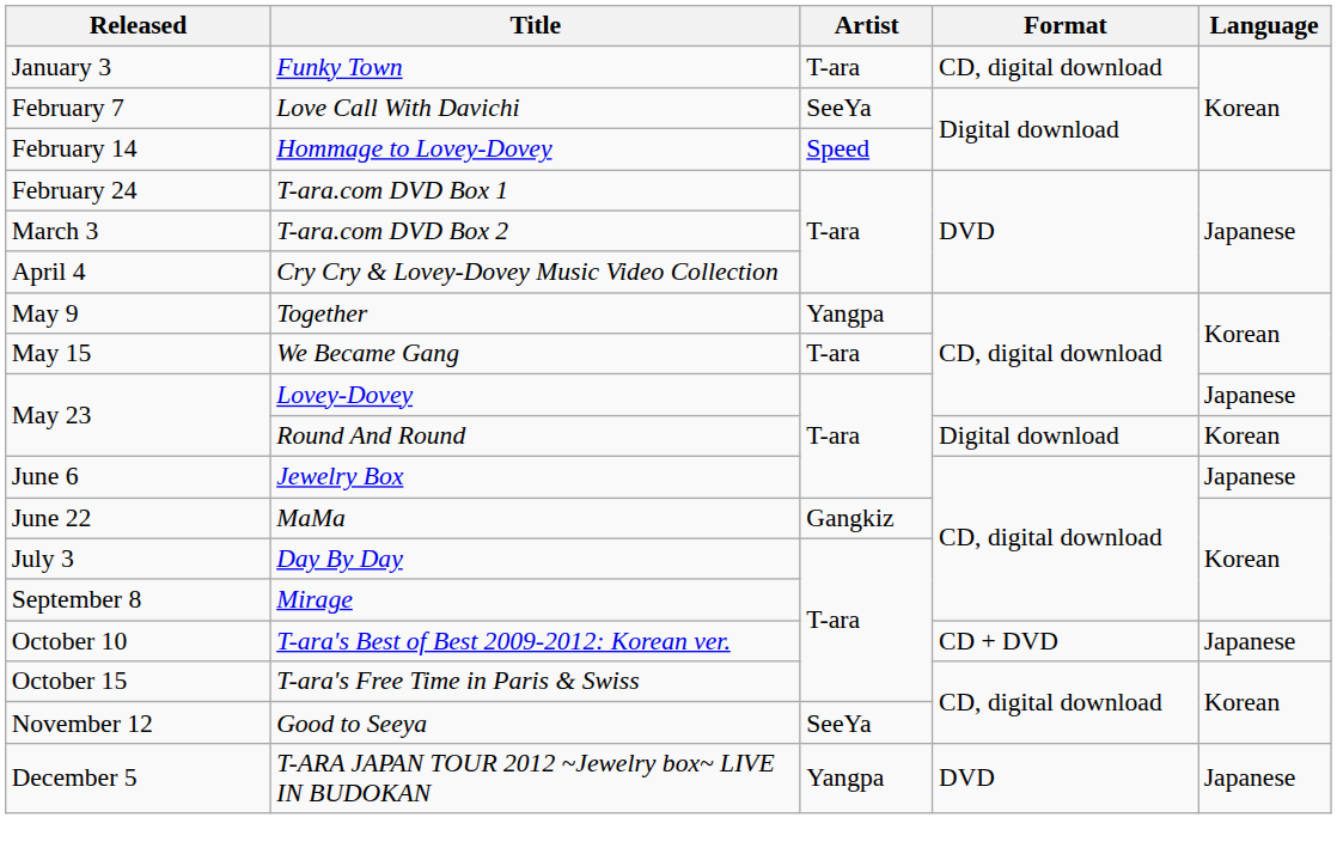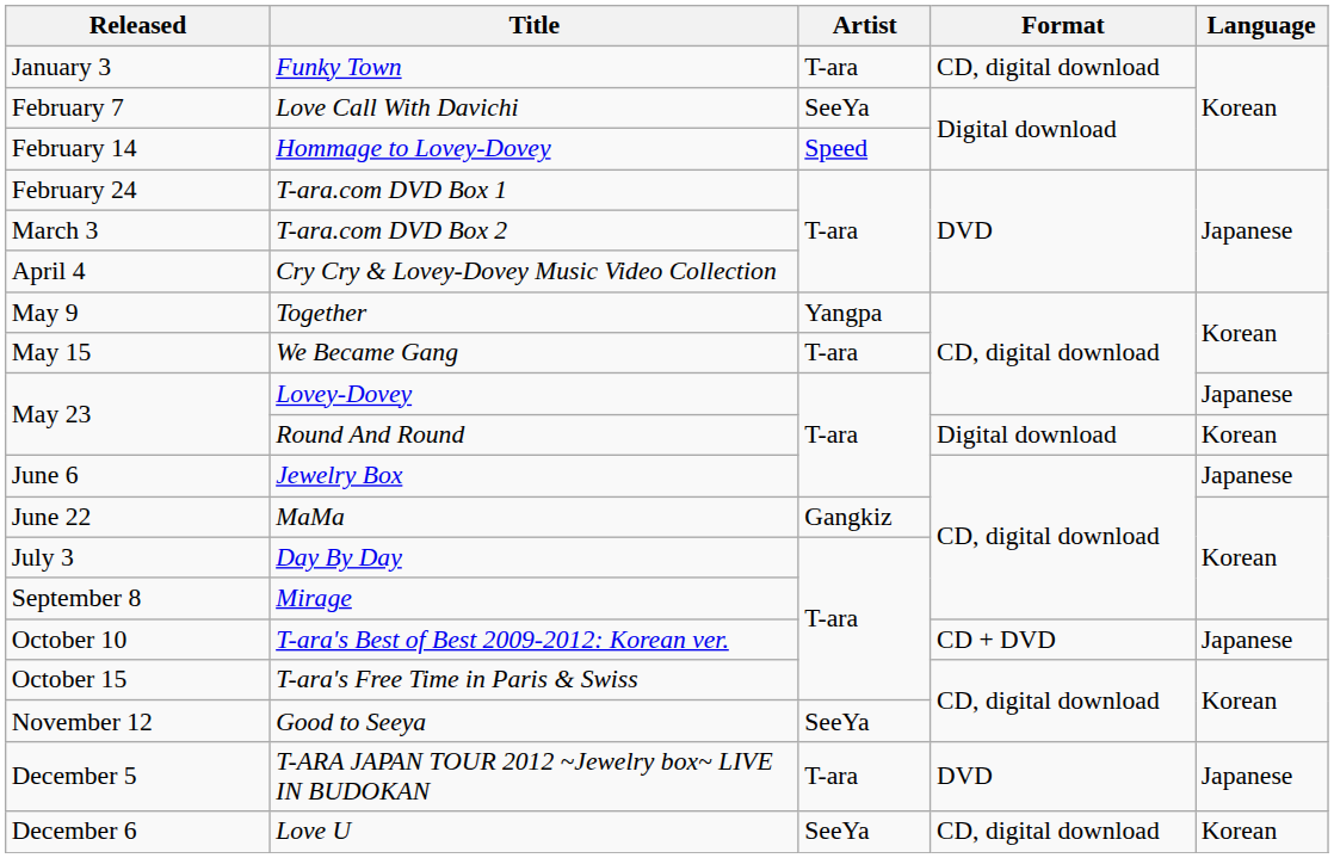T-ARA JAPAN TOUR 2012 ~Jewelry box~ LIVE IN BUDOKAN | Artist: Yangpa -> T-ara
+ row: December 6 | Love U | SeeYa | CD, digital download | Korean
